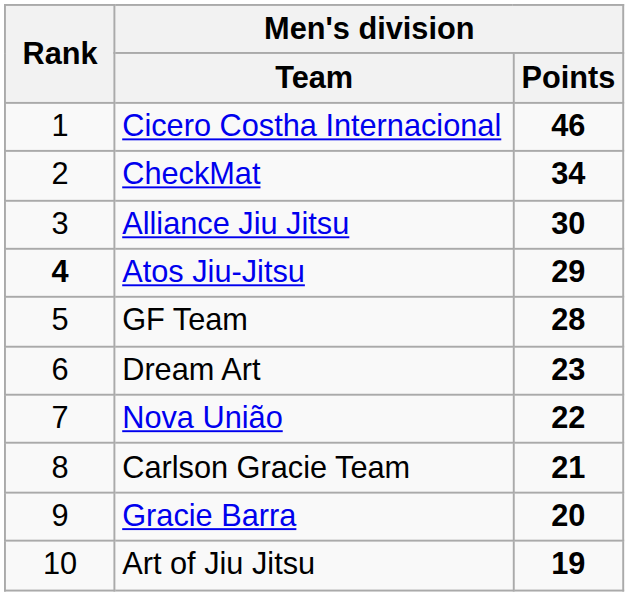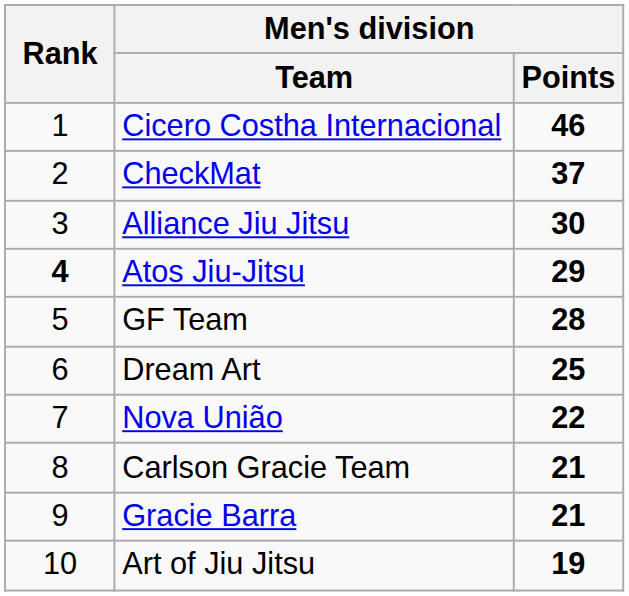CheckMat | Men's division / Points: 34 -> 37
Dream Art | Men's division / Points: 23 -> 25
Gracie Barra | Men's division / Points: 20 -> 21
